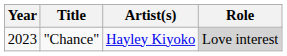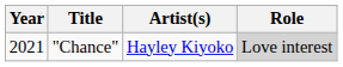"Chance" | Year: 2023 -> 2021
